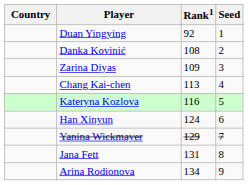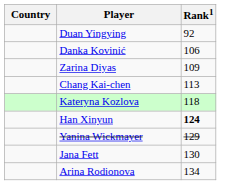- column: Seed | 1 | 2 | 3 | 4 | 5 | 6 | 7 | 8 | 9
Danka Kovinić | Rank1: 108 -> 106
Kateryna Kozlova | Rank1: 116 -> 118
Han Xinyun | Rank1: normal -> bold
Jana Fett | Rank1: 131 -> 130
